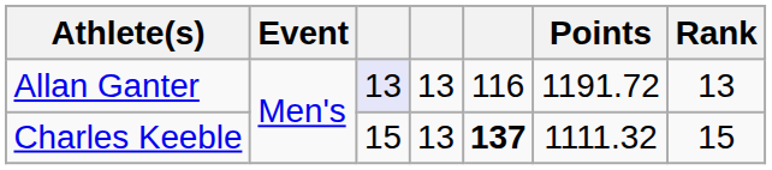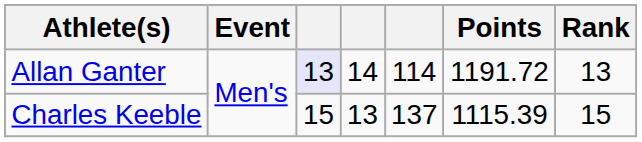Allan Ganter | column 4: 13 -> 14
Allan Ganter | column 5: 116 -> 114
Charles Keeble | column 5: bold -> normal
Charles Keeble | Points: 1111.32 -> 1115.39
